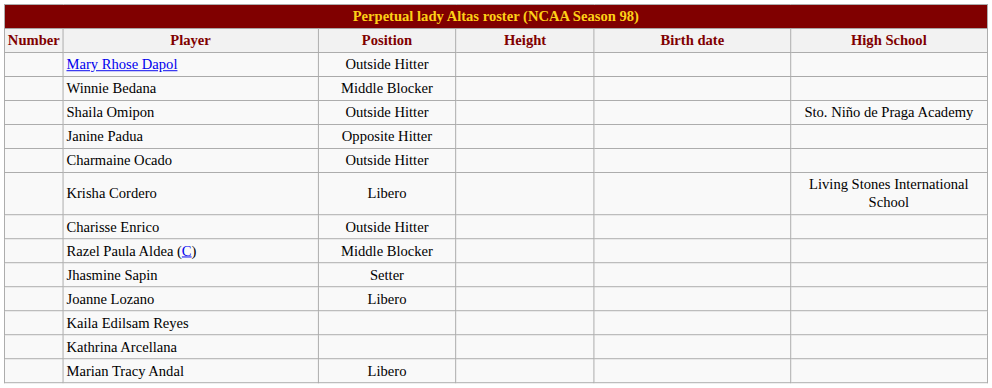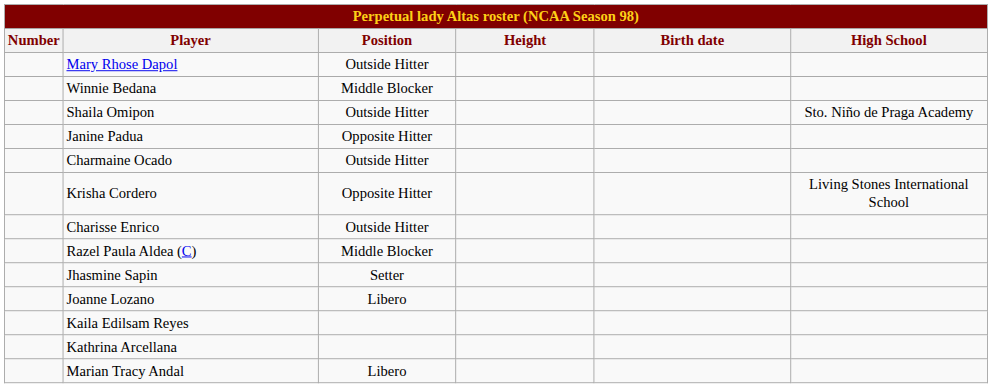Krisha Cordero | Position: Libero -> Opposite Hitter
